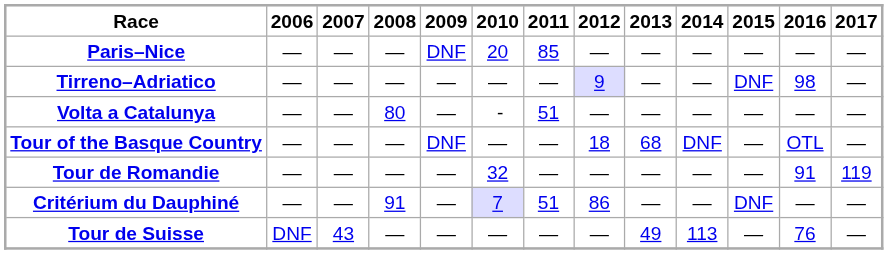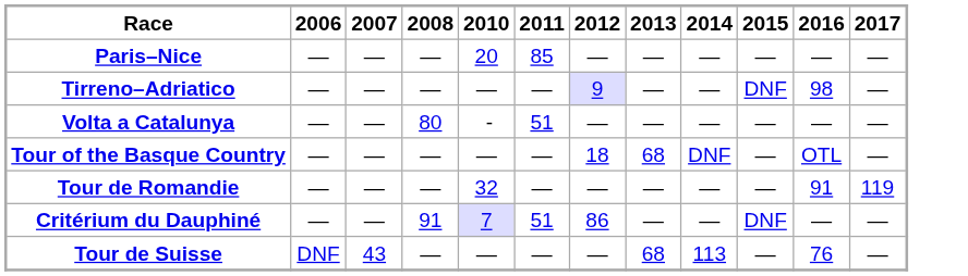- column: 2009 | DNF | — | — | DNF | — | — | —
Tour de Suisse | 2013: 49 -> 68
